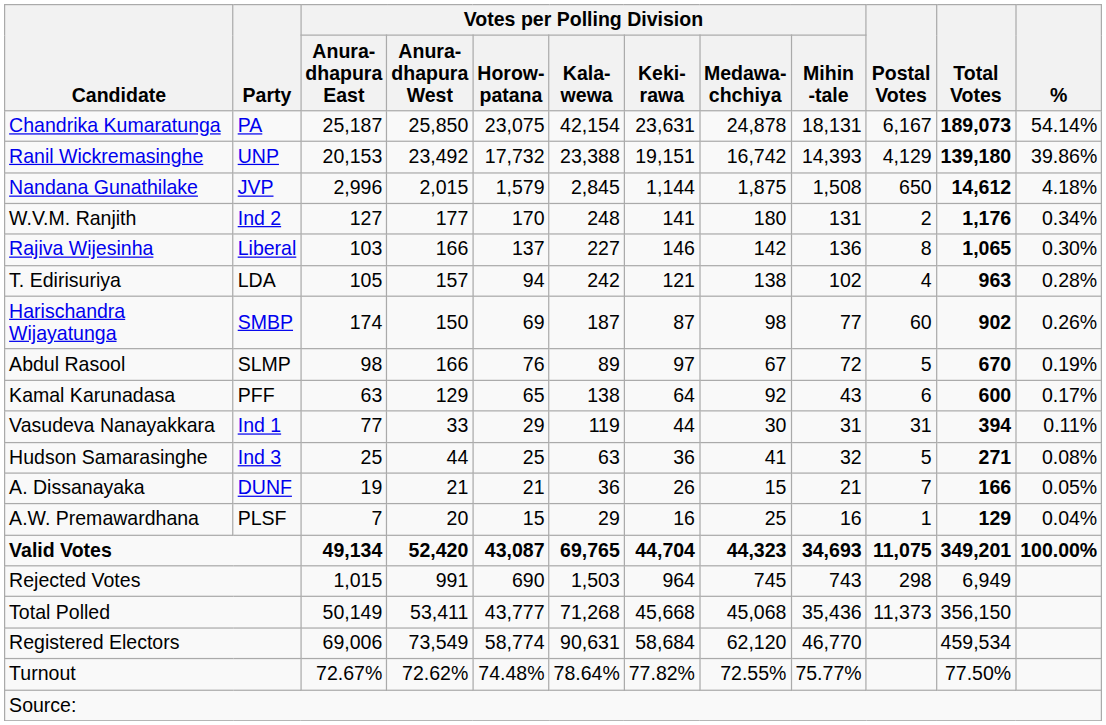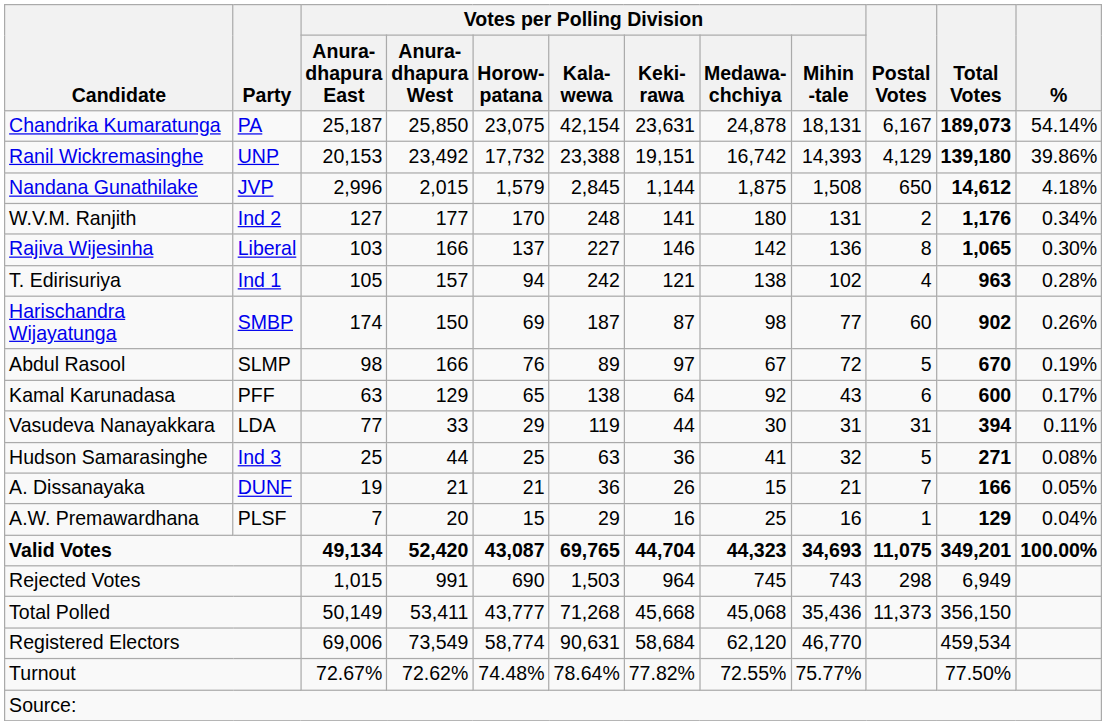T. Edirisuriya | Party: LDA -> Ind 1
Vasudeva Nanayakkara | Party: Ind 1 -> LDA
